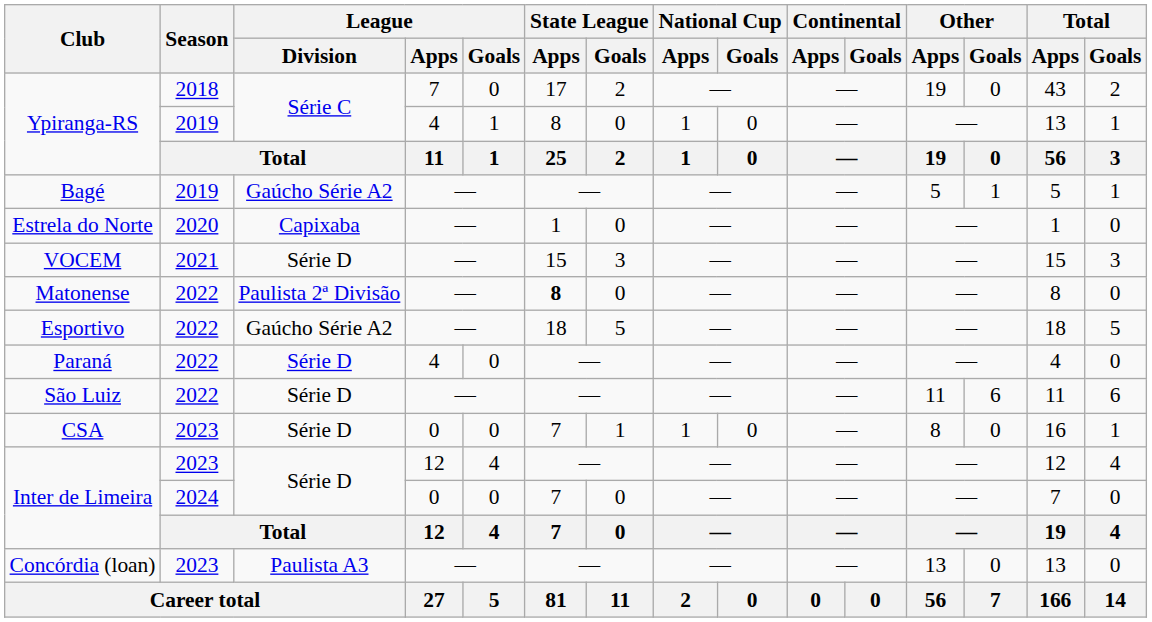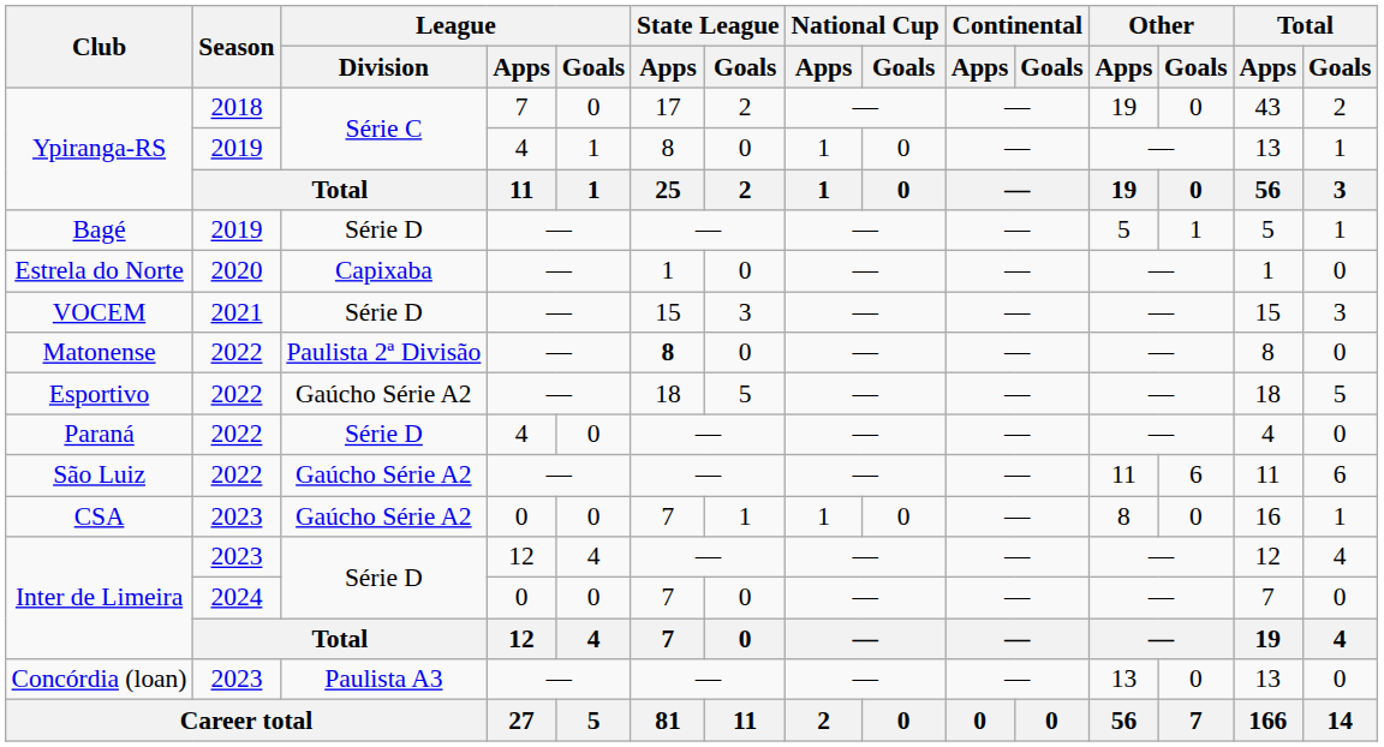Bagé | League / Division: Gaúcho Série A2 -> Série D
São Luiz | League / Division: Série D -> Gaúcho Série A2
CSA | League / Division: Série D -> Gaúcho Série A2
